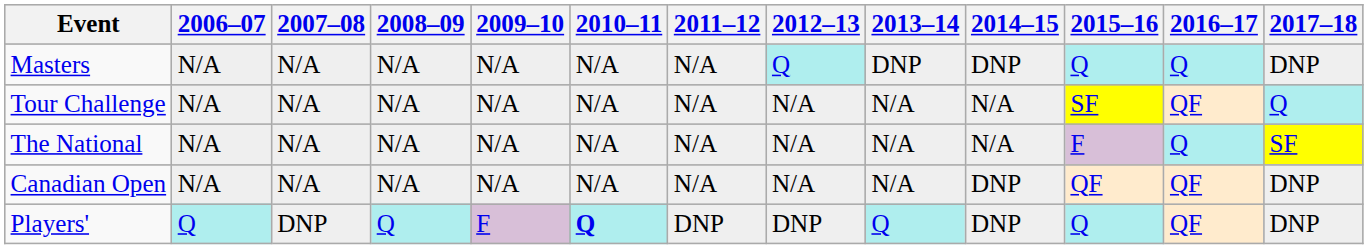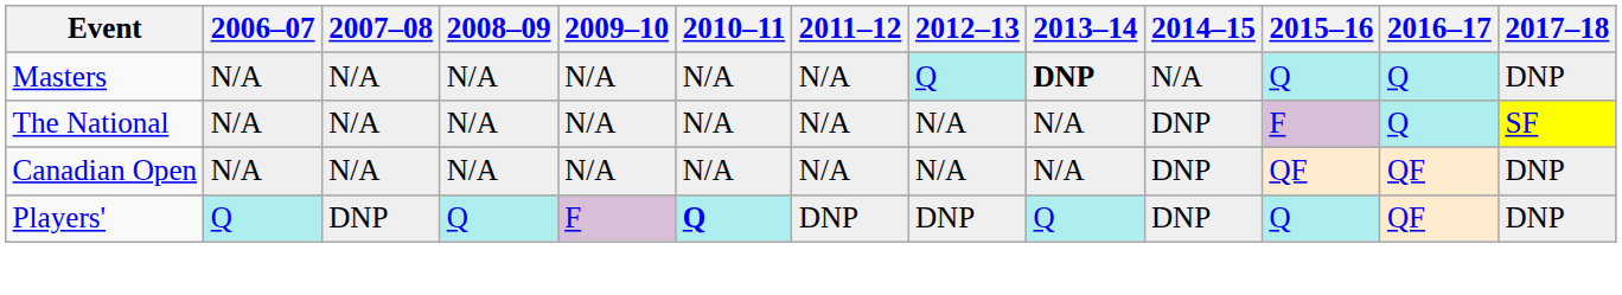Masters | 2013–14: normal -> bold
Masters | 2014–15: DNP -> N/A
- row: Tour Challenge | N/A | N/A | N/A | N/A | N/A | N/A | N/A | N/A | N/A | SF | QF | Q
The National | 2014–15: N/A -> DNP
